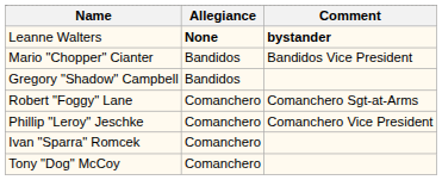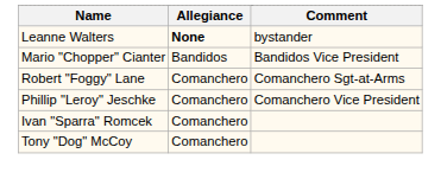Leanne Walters | Comment: bold -> normal
- row: Gregory "Shadow" Campbell | Bandidos
